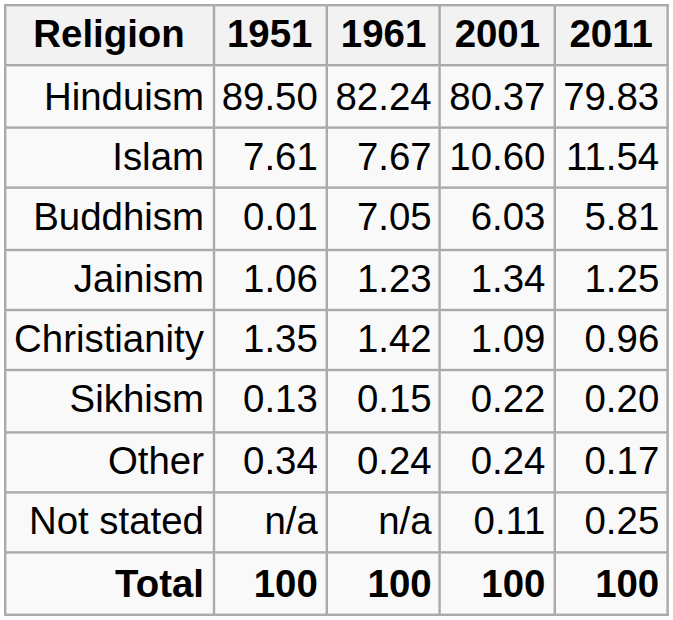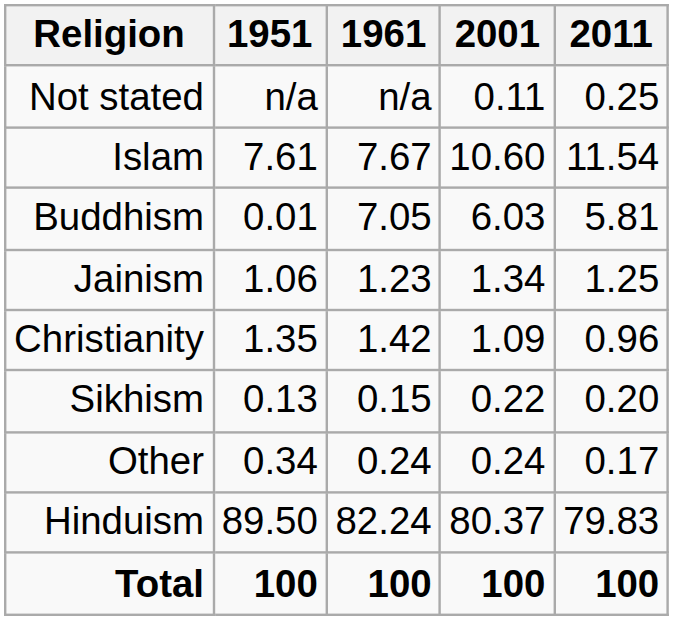rows swapped: Hinduism <-> Not stated
